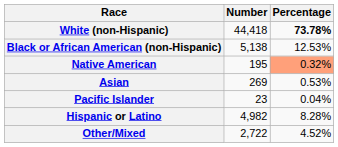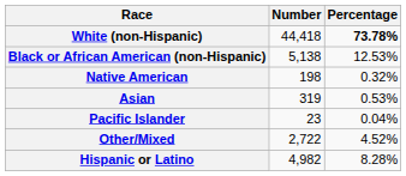Native American | Number: 195 -> 198
Native American | Percentage: lightsalmon background -> no background
Asian | Number: 269 -> 319
rows swapped: Other/Mixed <-> Hispanic or Latino
